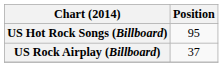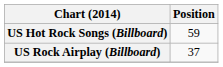US Hot Rock Songs (Billboard) | Position: 95 -> 59
